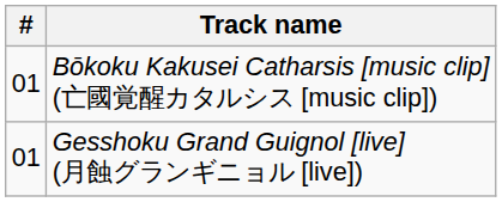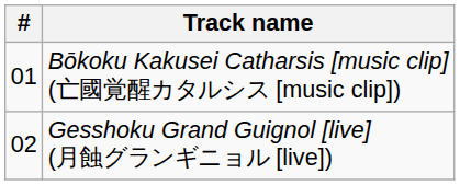Gesshoku Grand Guignol [live] (月蝕グランギニョル [live]) | #: 01 -> 02
